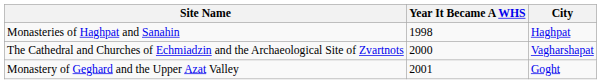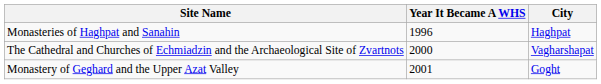Monasteries of Haghpat and Sanahin | Year It Became A WHS: 1998 -> 1996
